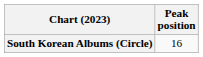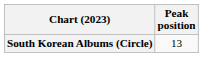South Korean Albums (Circle) | Peak position: 16 -> 13
